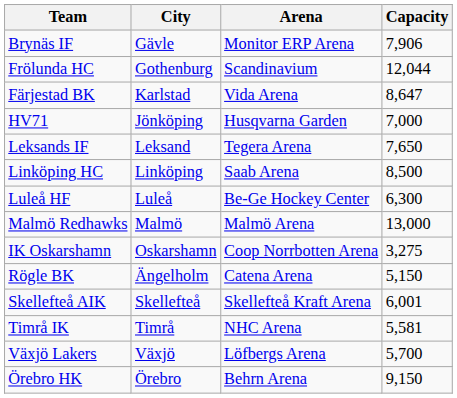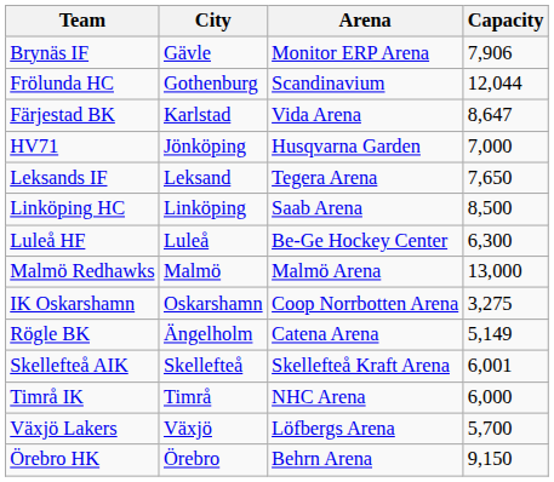Rögle BK | Capacity: 5,150 -> 5,149
Timrå IK | Capacity: 5,581 -> 6,000
